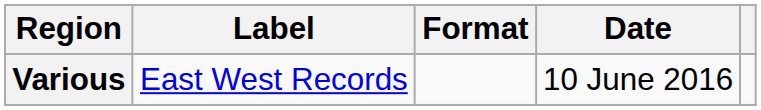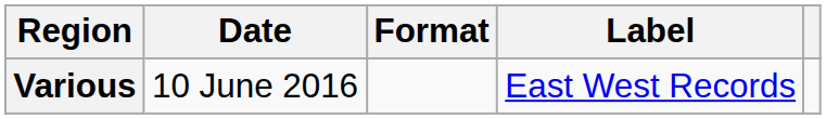columns swapped: Date <-> Label
